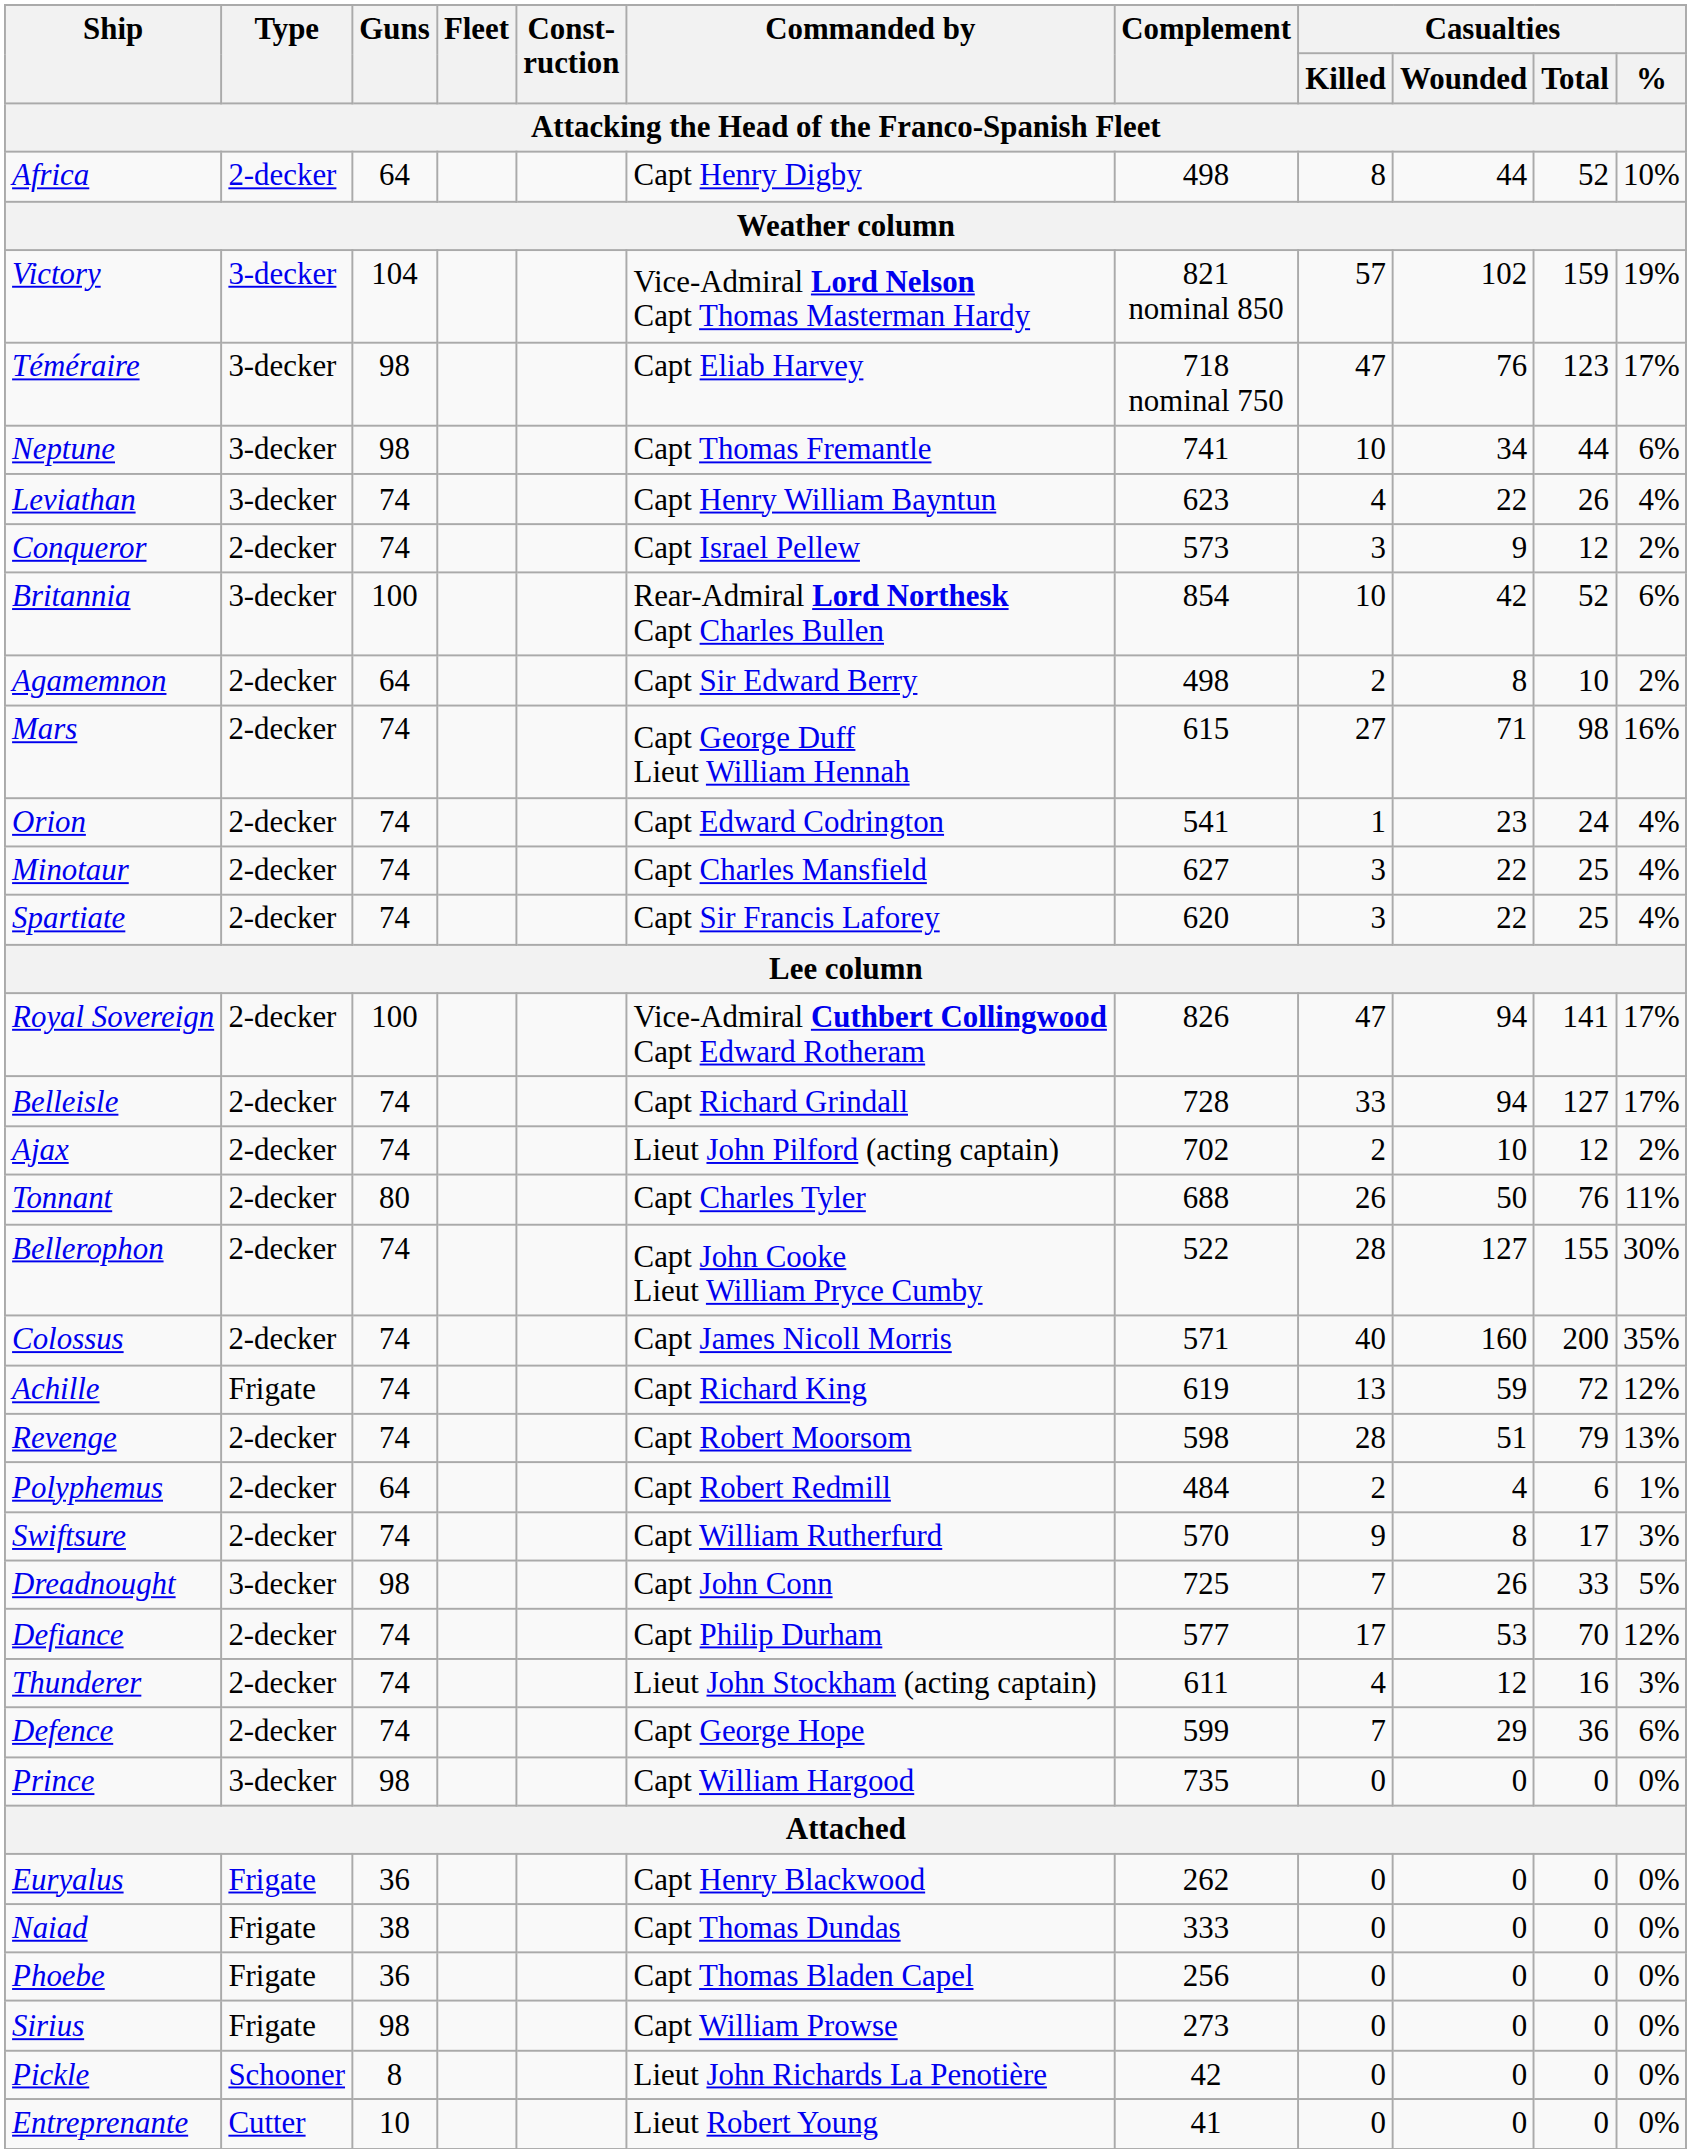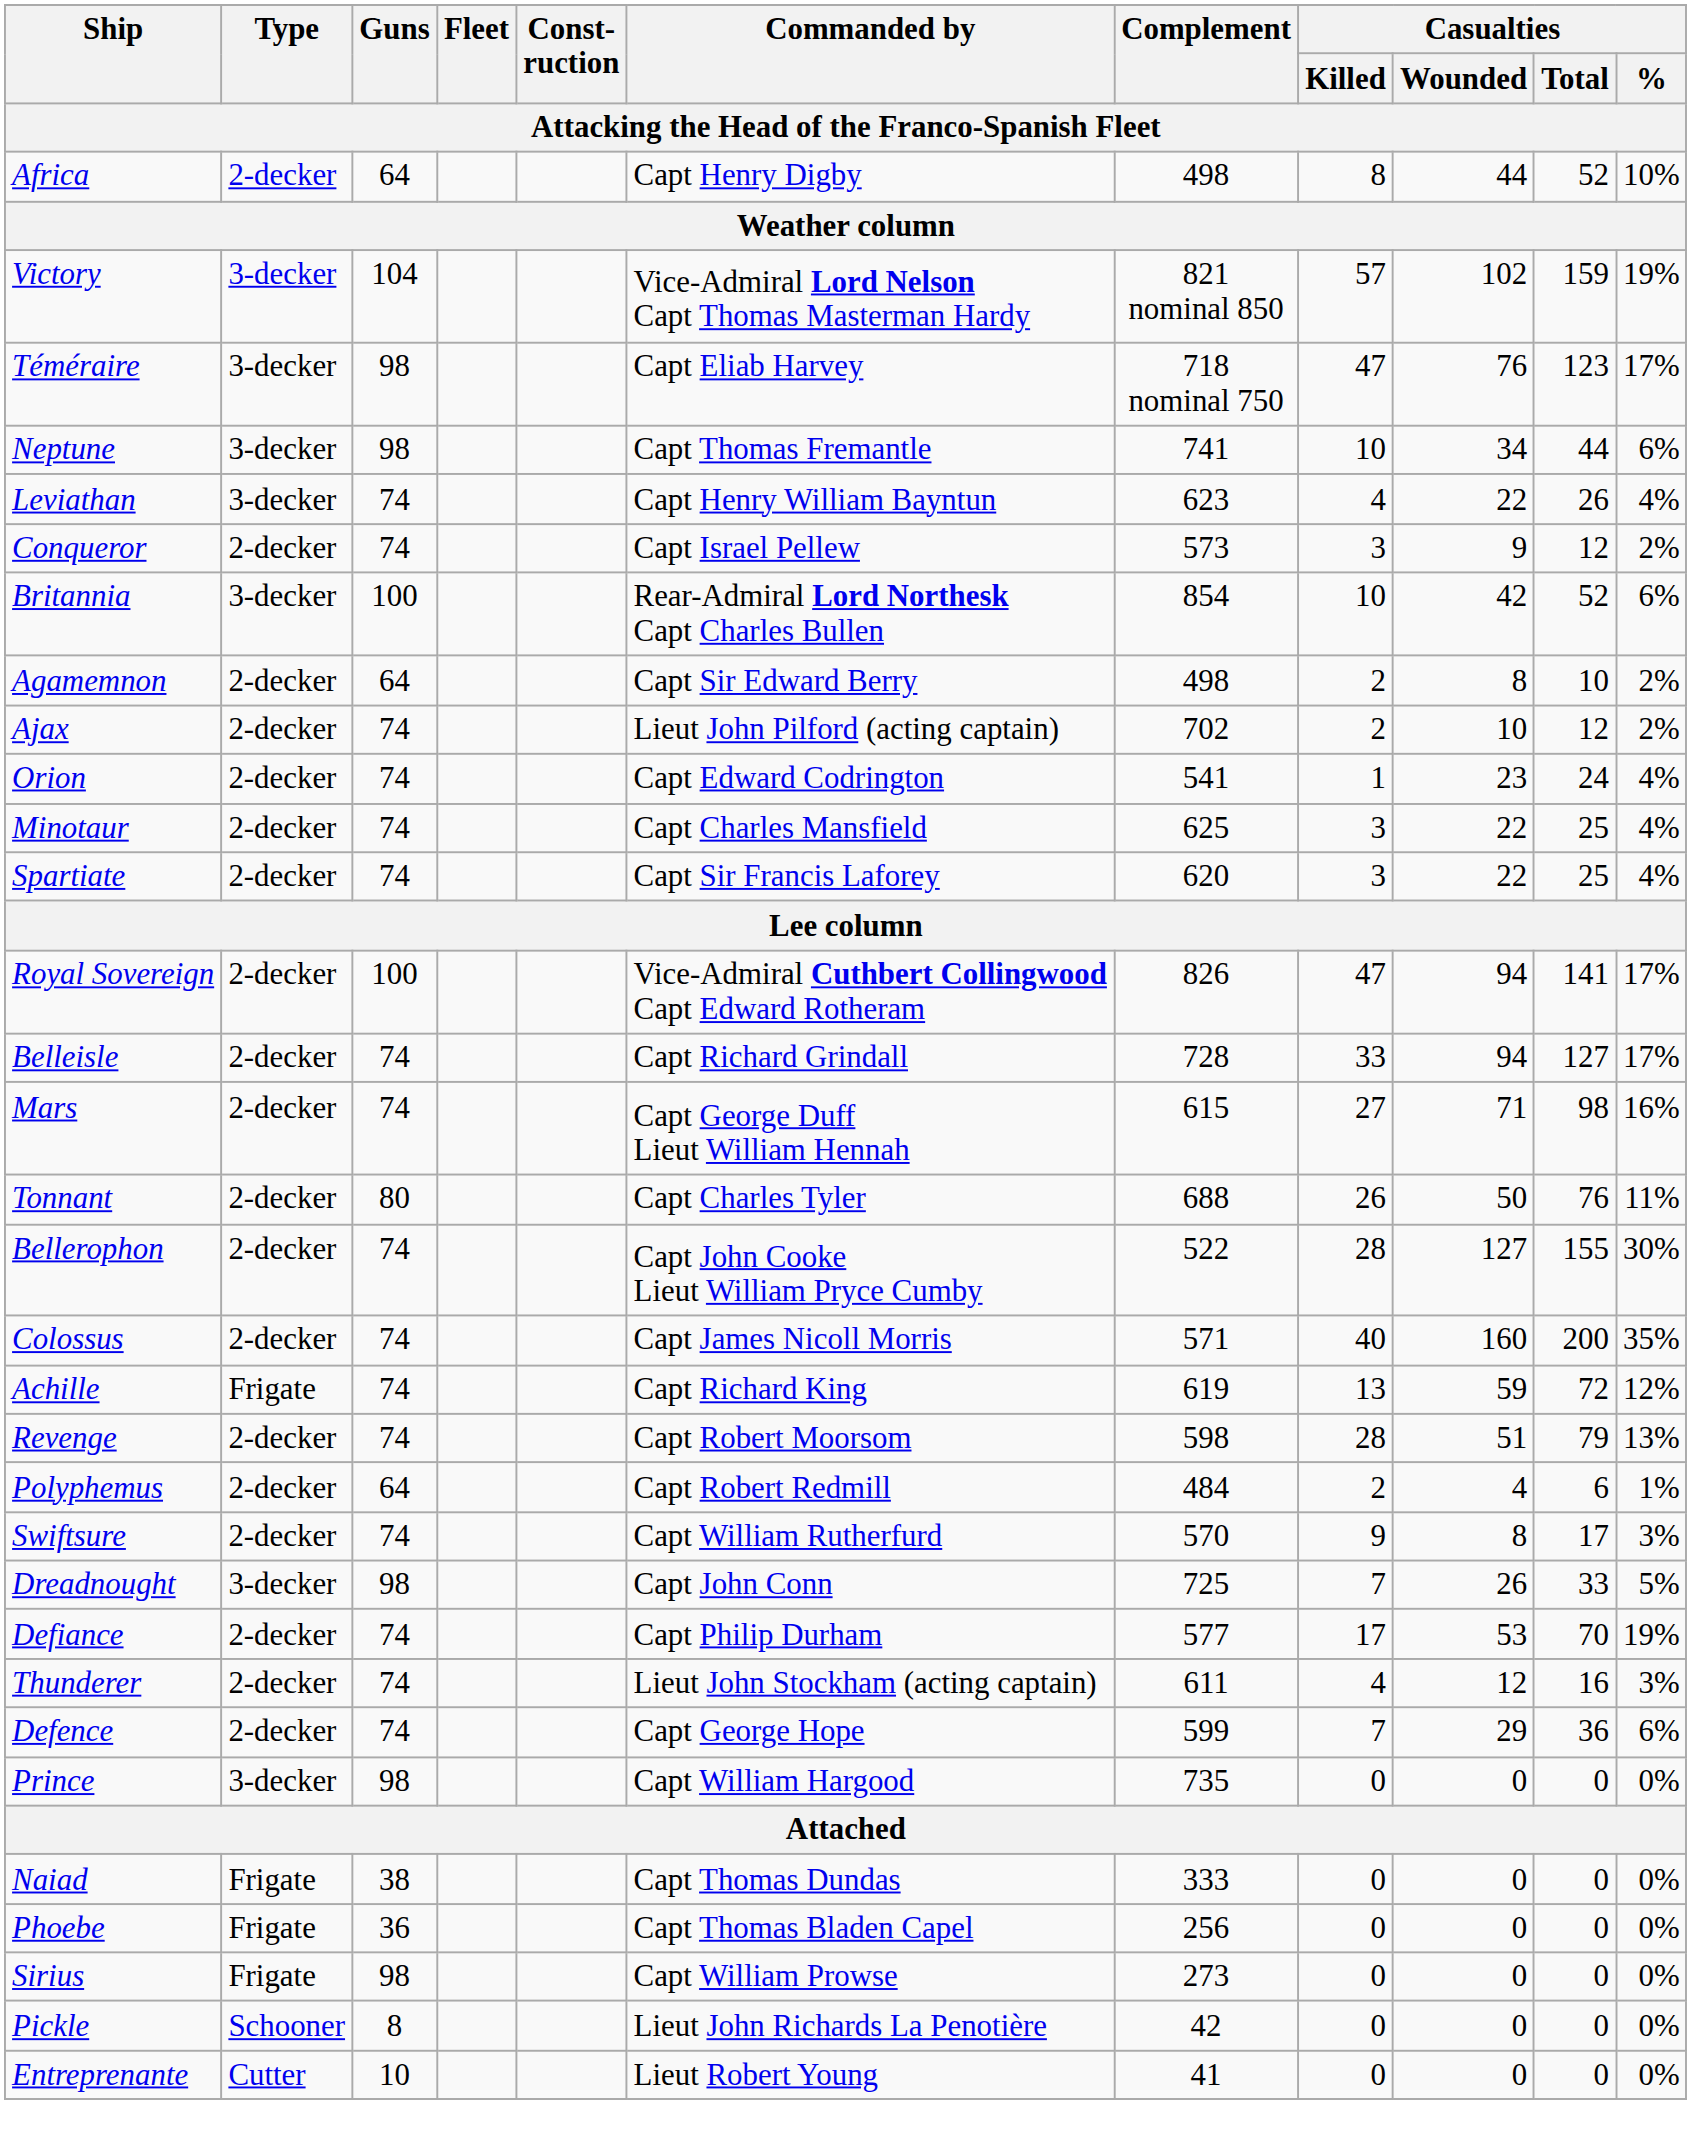rows swapped: Ajax <-> Mars
Minotaur | Complement: 627 -> 625
Defiance | Casualties / %: 12% -> 19%
- row: Euryalus | Frigate | 36 | Capt Henry Blackwood | 262 | 0 | 0 | 0 | 0%
